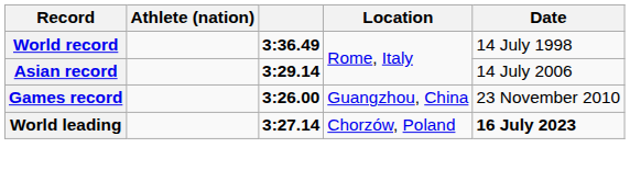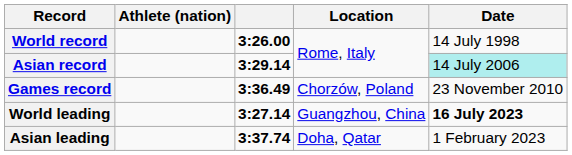World record | column 3: 3:36.49 -> 3:26.00
Asian record | Date: no background -> paleturquoise background
Games record | column 3: 3:26.00 -> 3:36.49
Games record | Location: Guangzhou, China -> Chorzów, Poland
World leading | Location: Chorzów, Poland -> Guangzhou, China
+ row: Asian leading | 3:37.74 | Doha, Qatar | 1 February 2023
